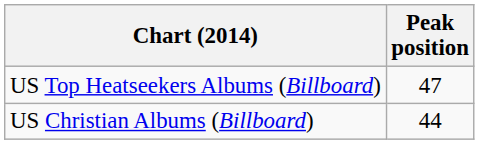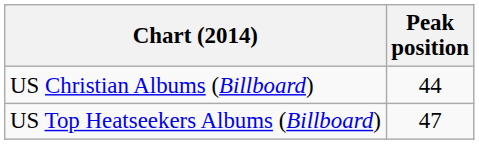rows swapped: US Christian Albums (Billboard) <-> US Top Heatseekers Albums (Billboard)
